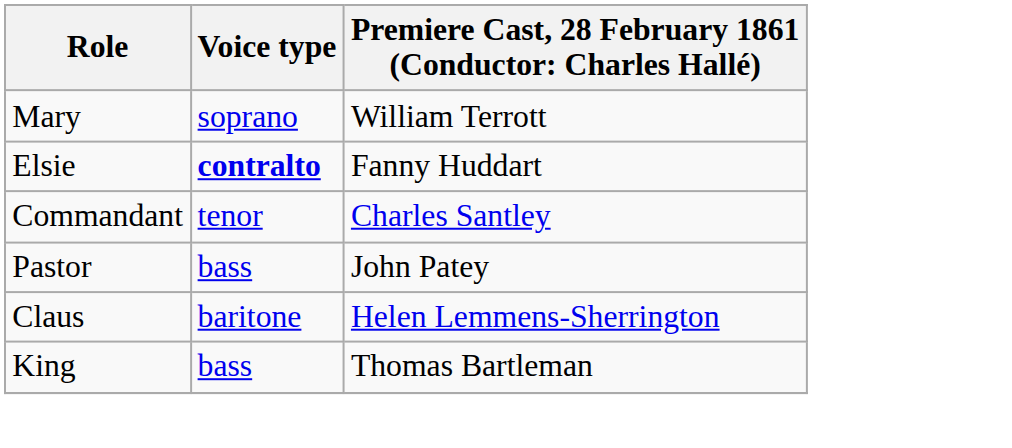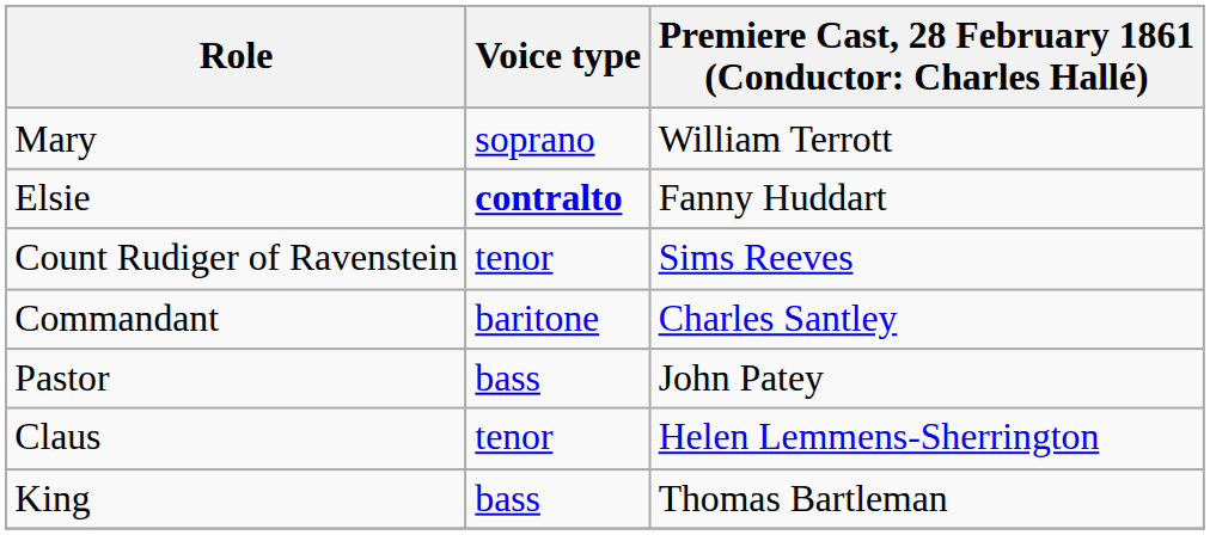+ row: Count Rudiger of Ravenstein | tenor | Sims Reeves
Commandant | Voice type: tenor -> baritone
Claus | Voice type: baritone -> tenor
